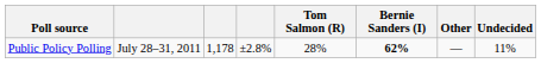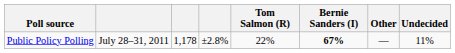Public Policy Polling | Tom Salmon (R): 28% -> 22%
Public Policy Polling | Bernie Sanders (I): 62% -> 67%
